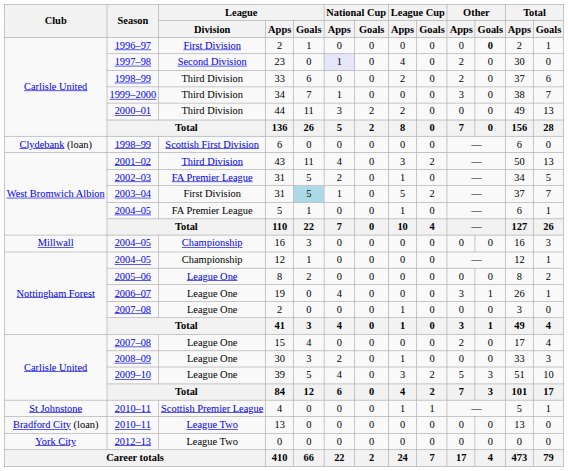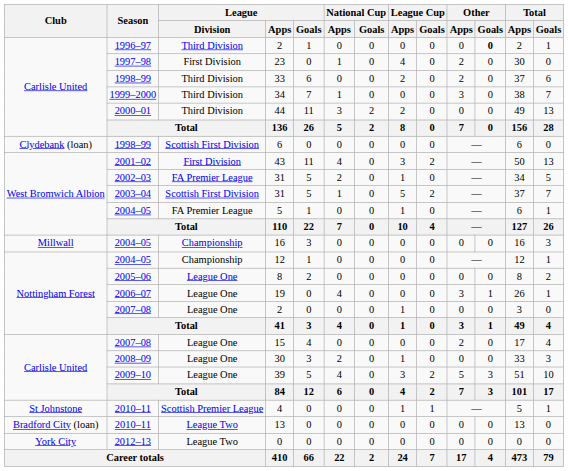1996–97 / 2 | League / Division: First Division -> Third Division
23 | League / Division: Second Division -> First Division
23 | National Cup / Apps: lavender background -> no background
43 | League / Division: Third Division -> First Division
2003–04 / 31 | League / Division: First Division -> Scottish First Division
2003–04 / 31 | League / Goals: lightblue background -> no background
